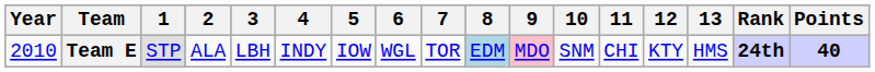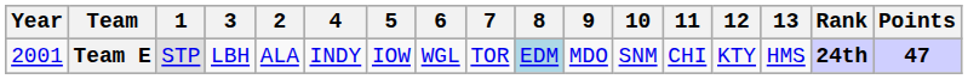columns swapped: 2 <-> 3
Team E | Year: 2010 -> 2001
Team E | 9: pink background -> no background
Team E | Points: 40 -> 47
